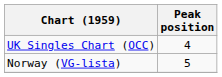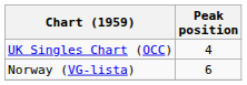Norway (VG-lista) | Peak position: 5 -> 6
